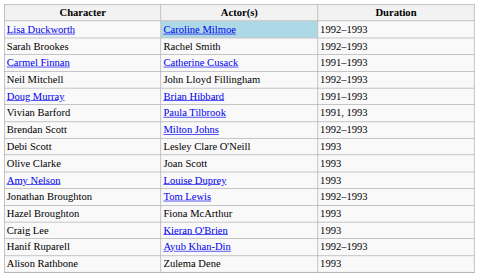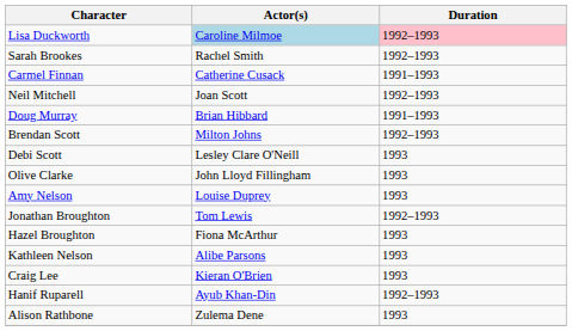Lisa Duckworth | Duration: no background -> pink background
Neil Mitchell | Actor(s): John Lloyd Fillingham -> Joan Scott
- row: Vivian Barford | Paula Tilbrook | 1991, 1993
Olive Clarke | Actor(s): Joan Scott -> John Lloyd Fillingham
+ row: Kathleen Nelson | Alibe Parsons | 1993
